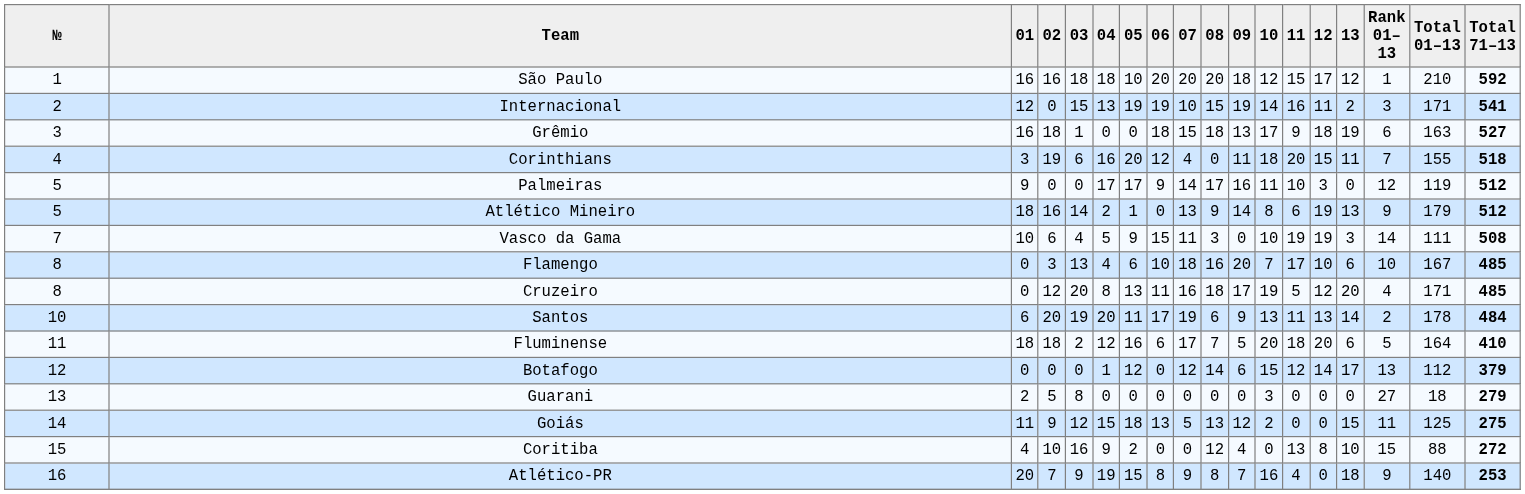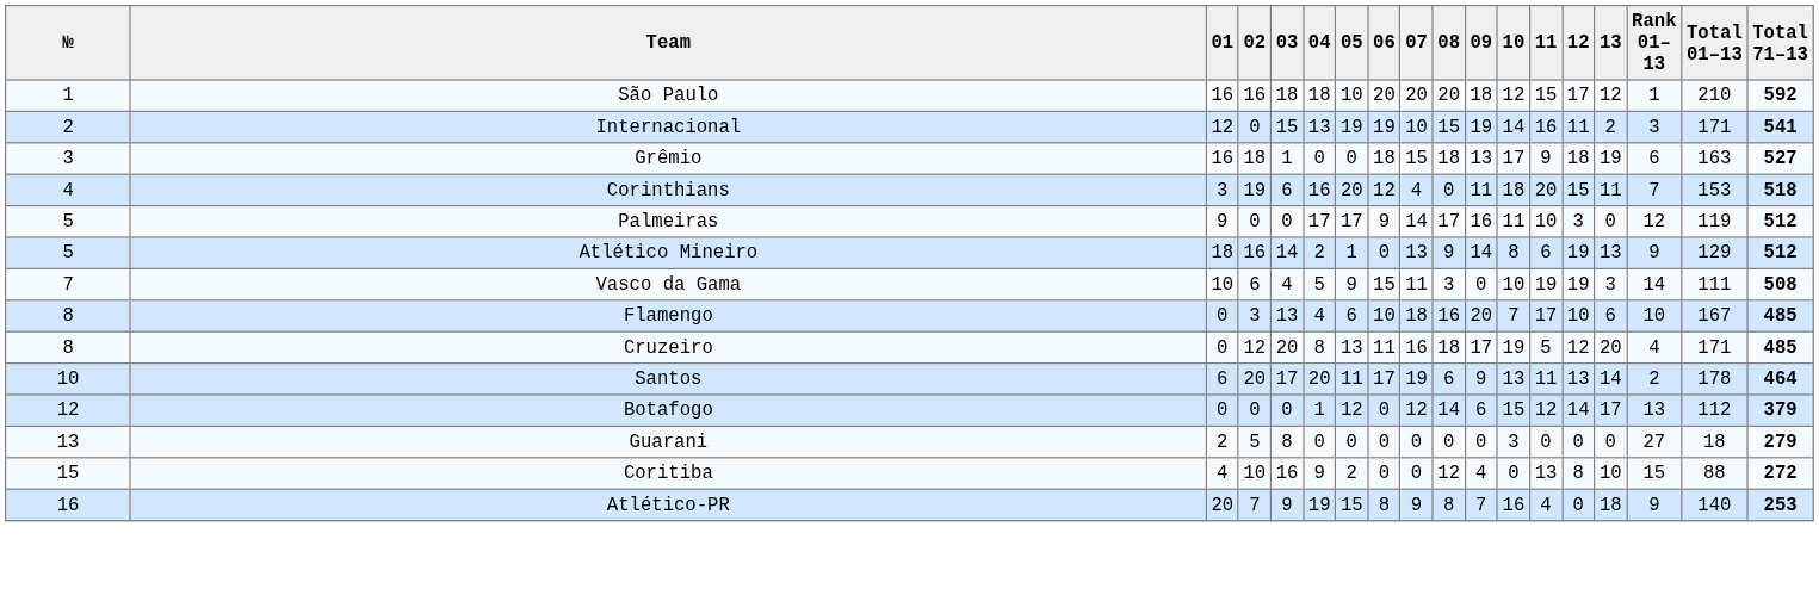Corinthians | Total 01–13: 155 -> 153
Atlético Mineiro | Total 01–13: 179 -> 129
Santos | 03: 19 -> 17
Santos | Total 71–13: 484 -> 464
- row: 11 | Fluminense | 18 | 18 | 2 | 12 | 16 | 6 | 17 | 7 | 5 | 20 | 18 | 20 | 6 | 5 | 164 | 410
- row: 14 | Goiás | 11 | 9 | 12 | 15 | 18 | 13 | 5 | 13 | 12 | 2 | 0 | 0 | 15 | 11 | 125 | 275
